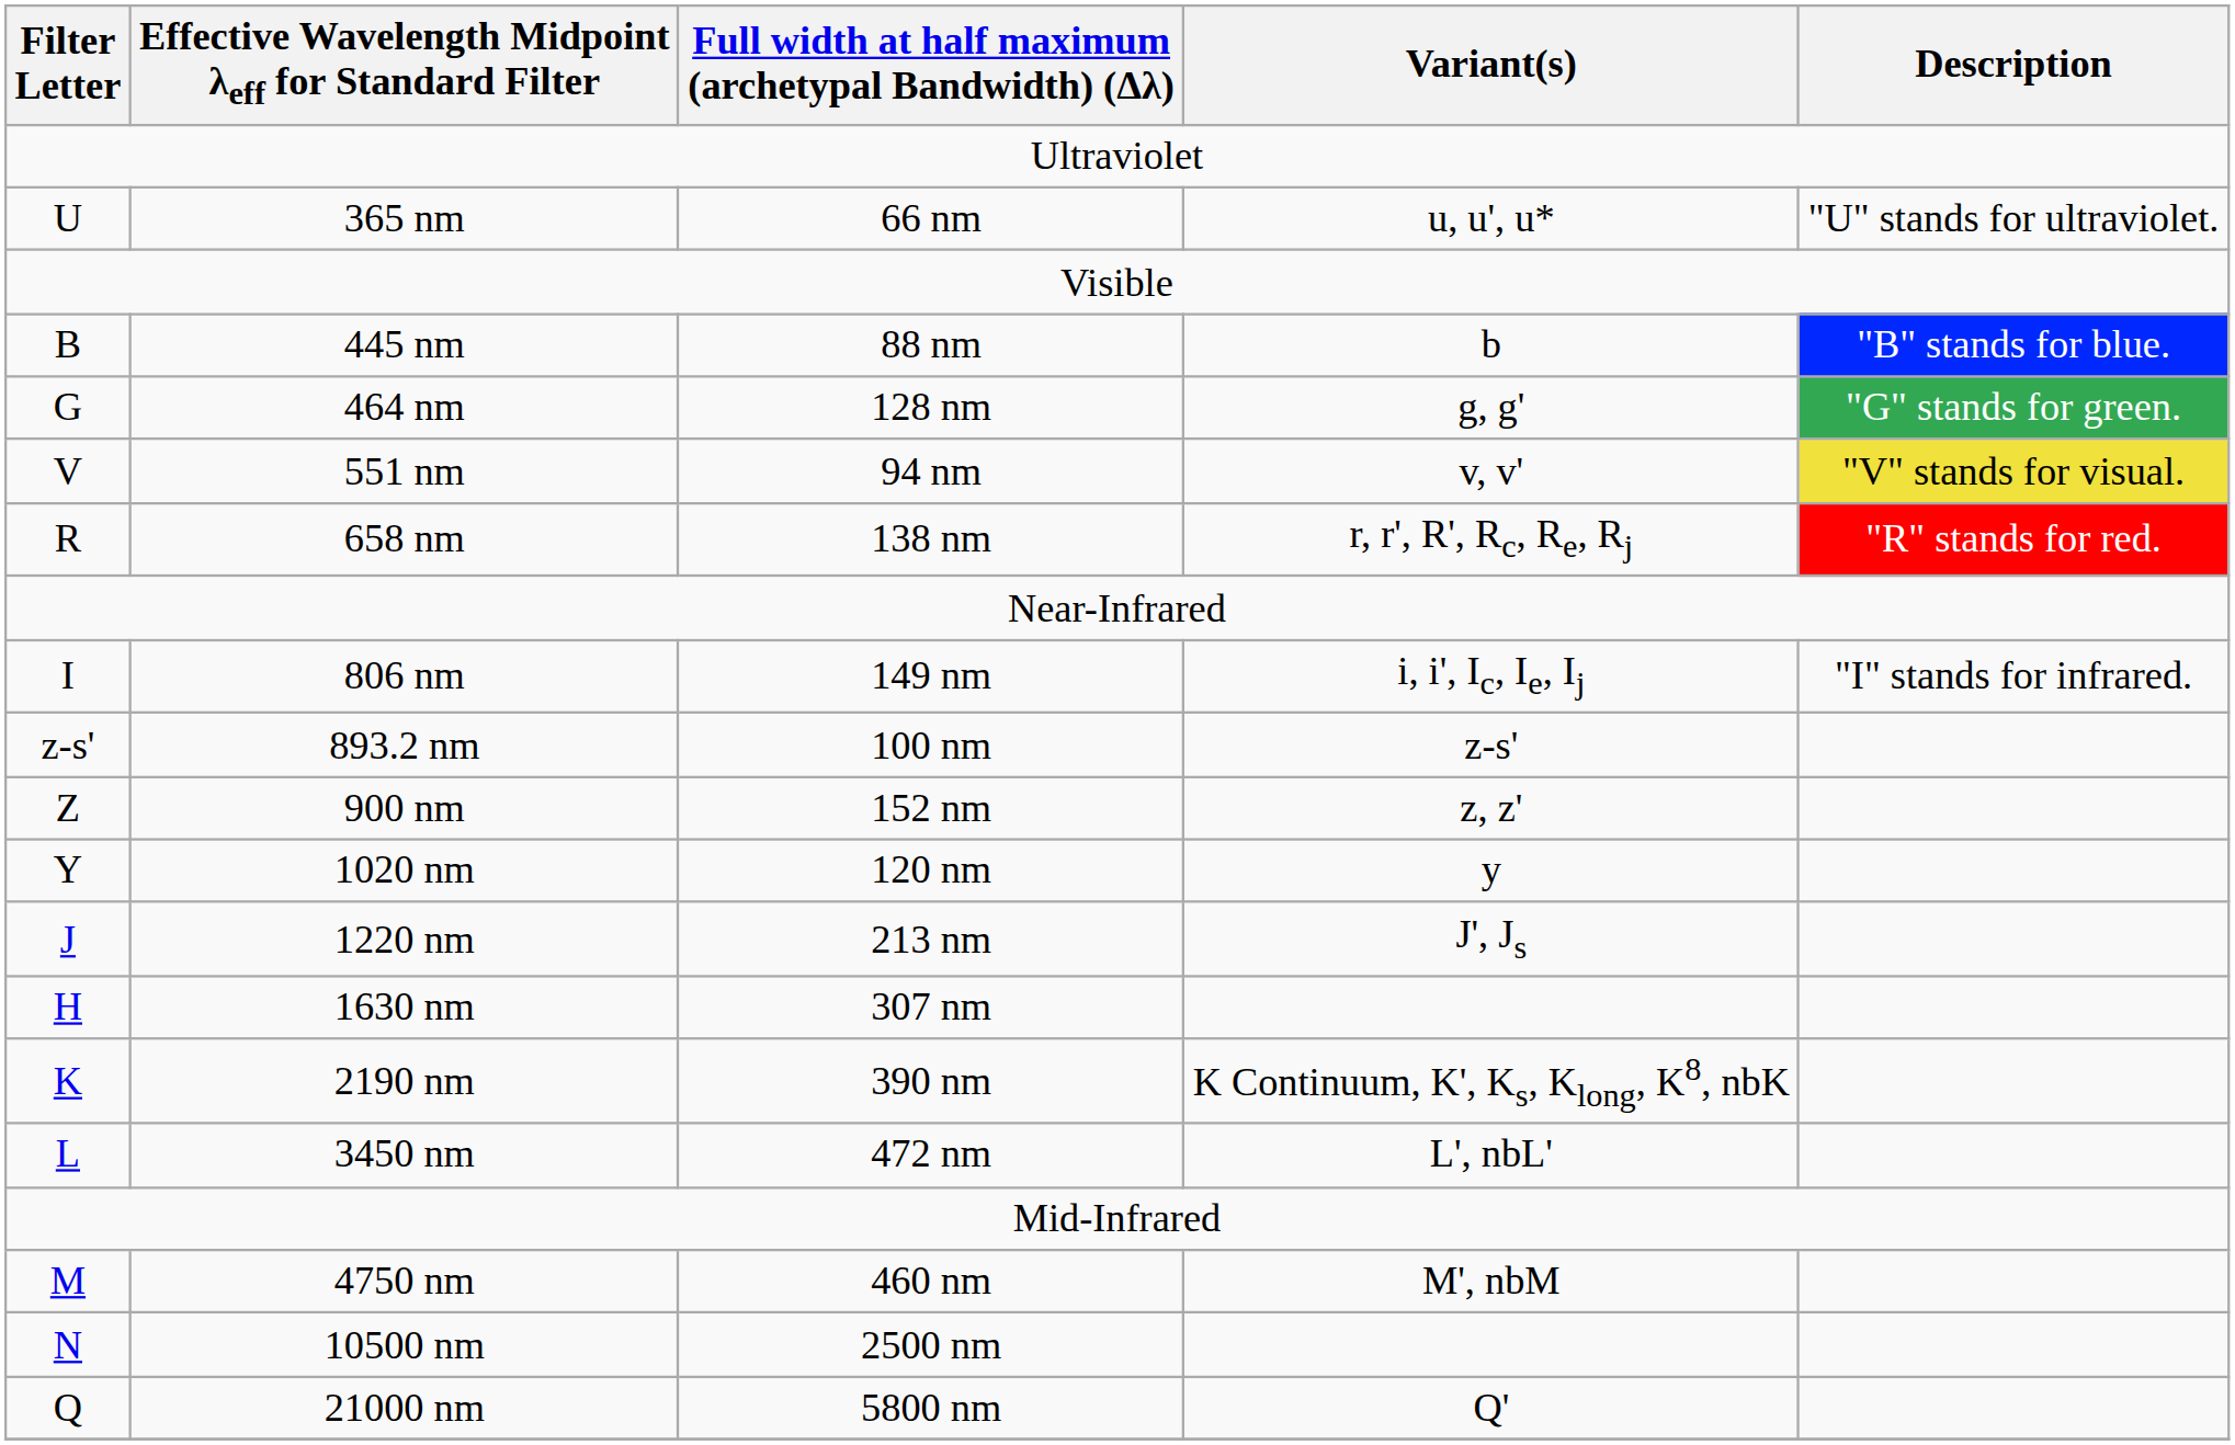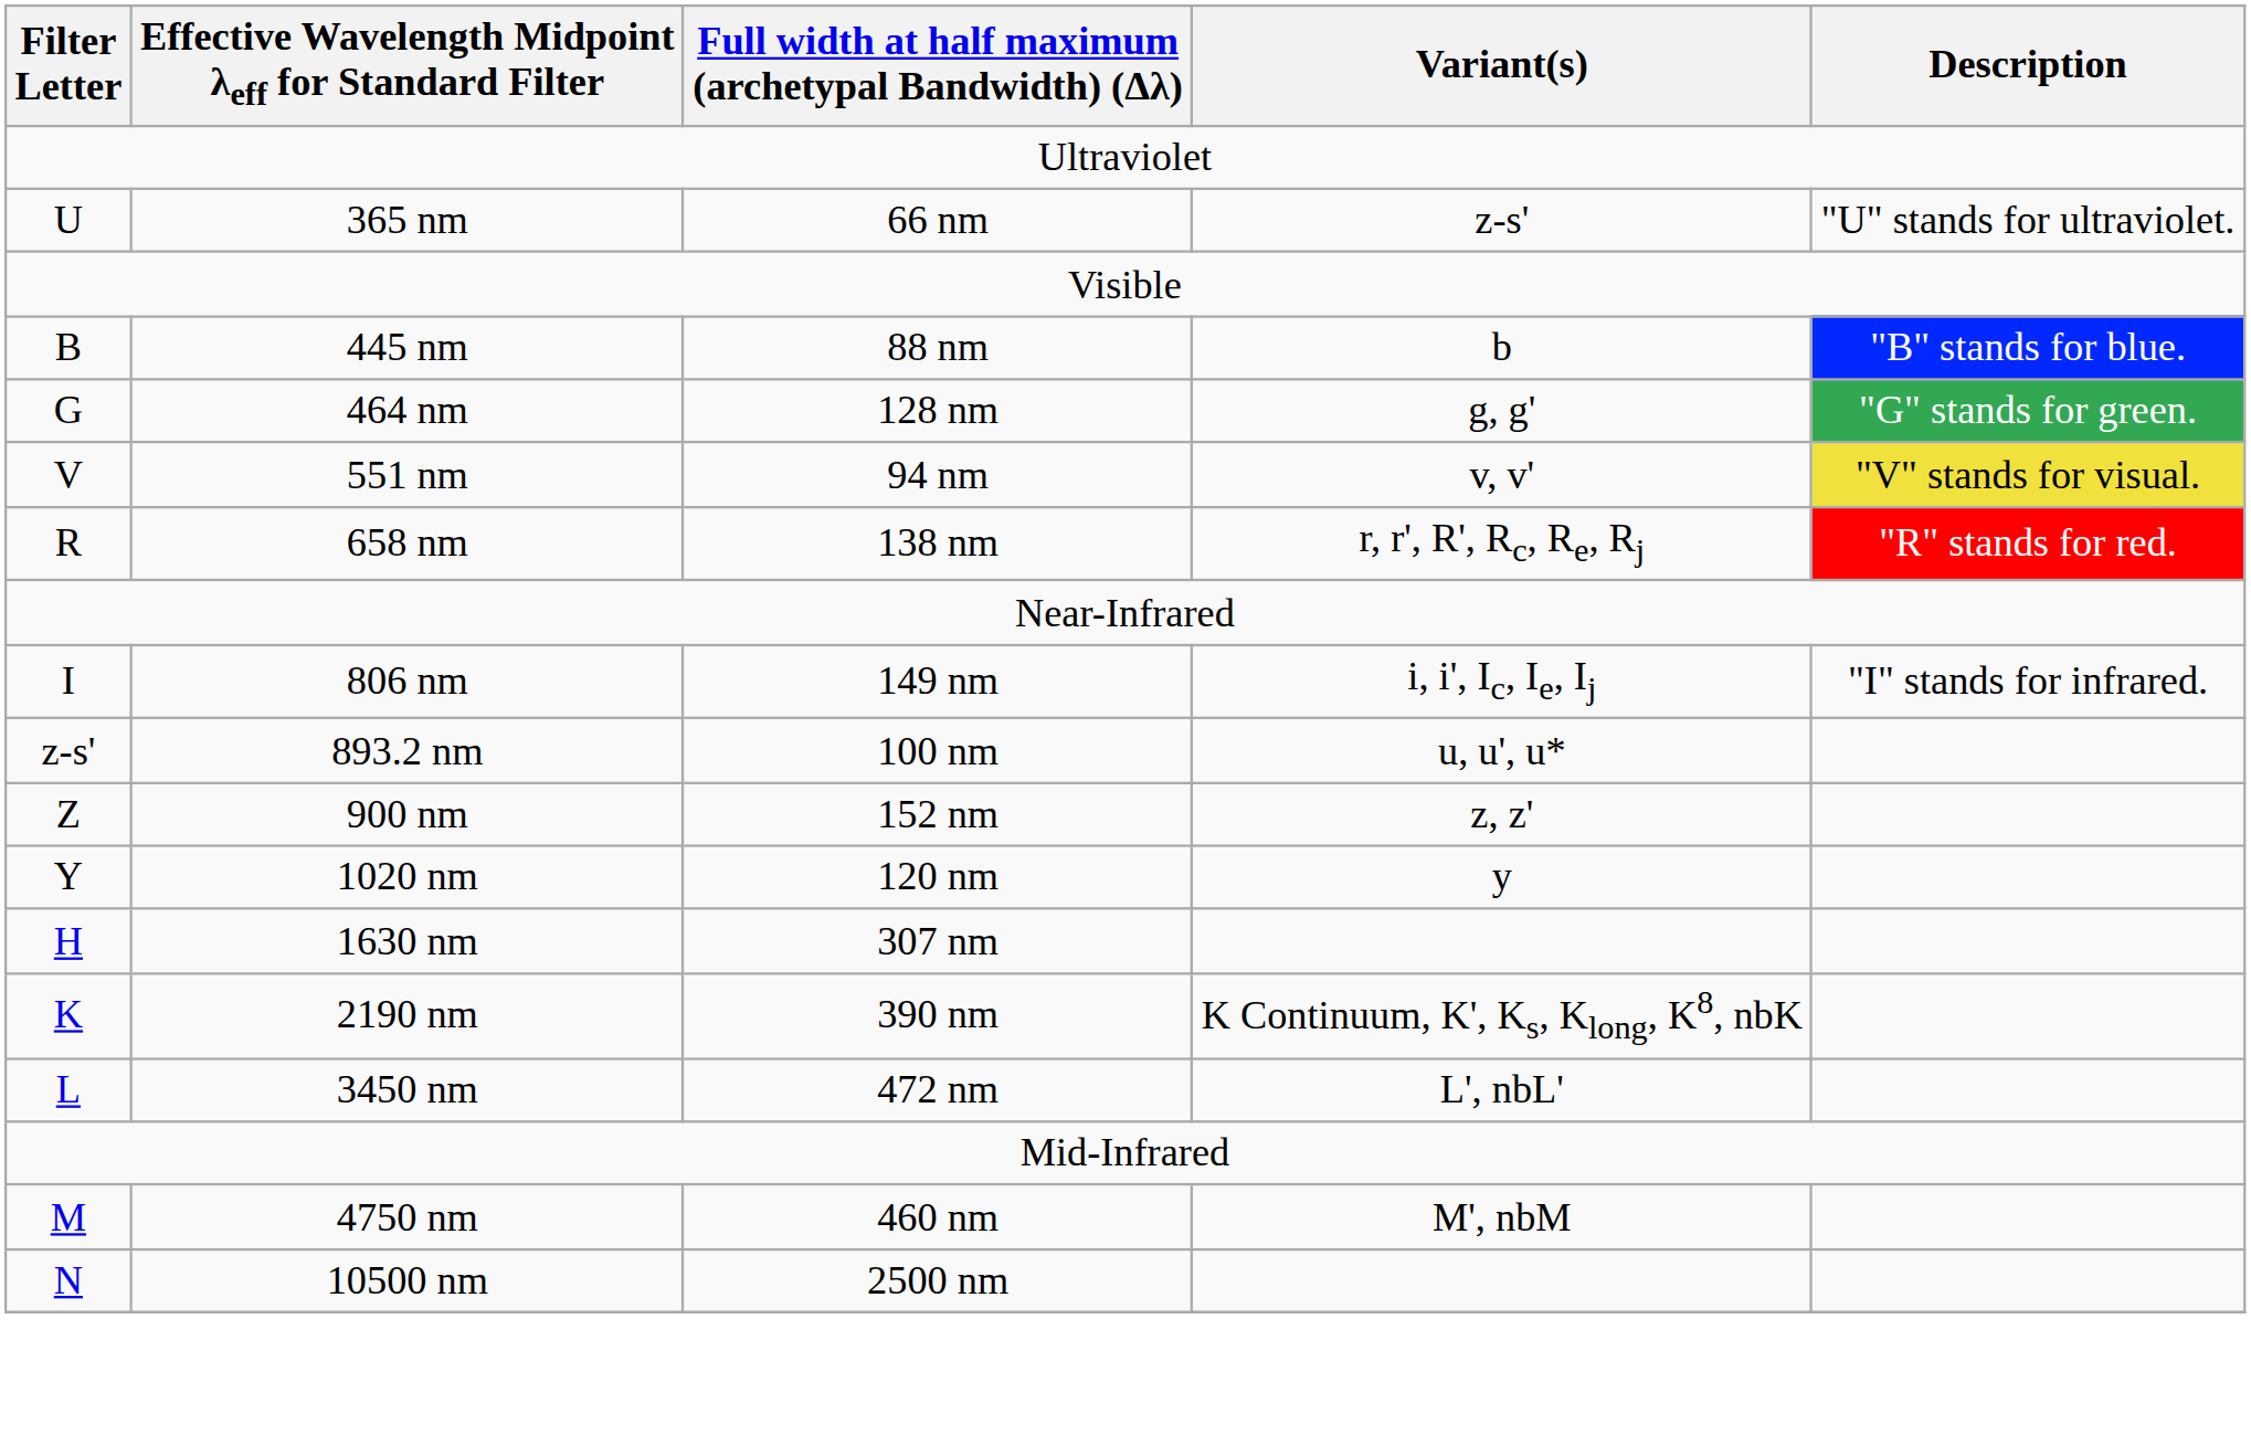365 nm | Variant(s): u, u', u* -> z-s'
893.2 nm | Variant(s): z-s' -> u, u', u*
- row: J | 1220 nm | 213 nm | J', Js
- row: Q | 21000 nm | 5800 nm | Q'
